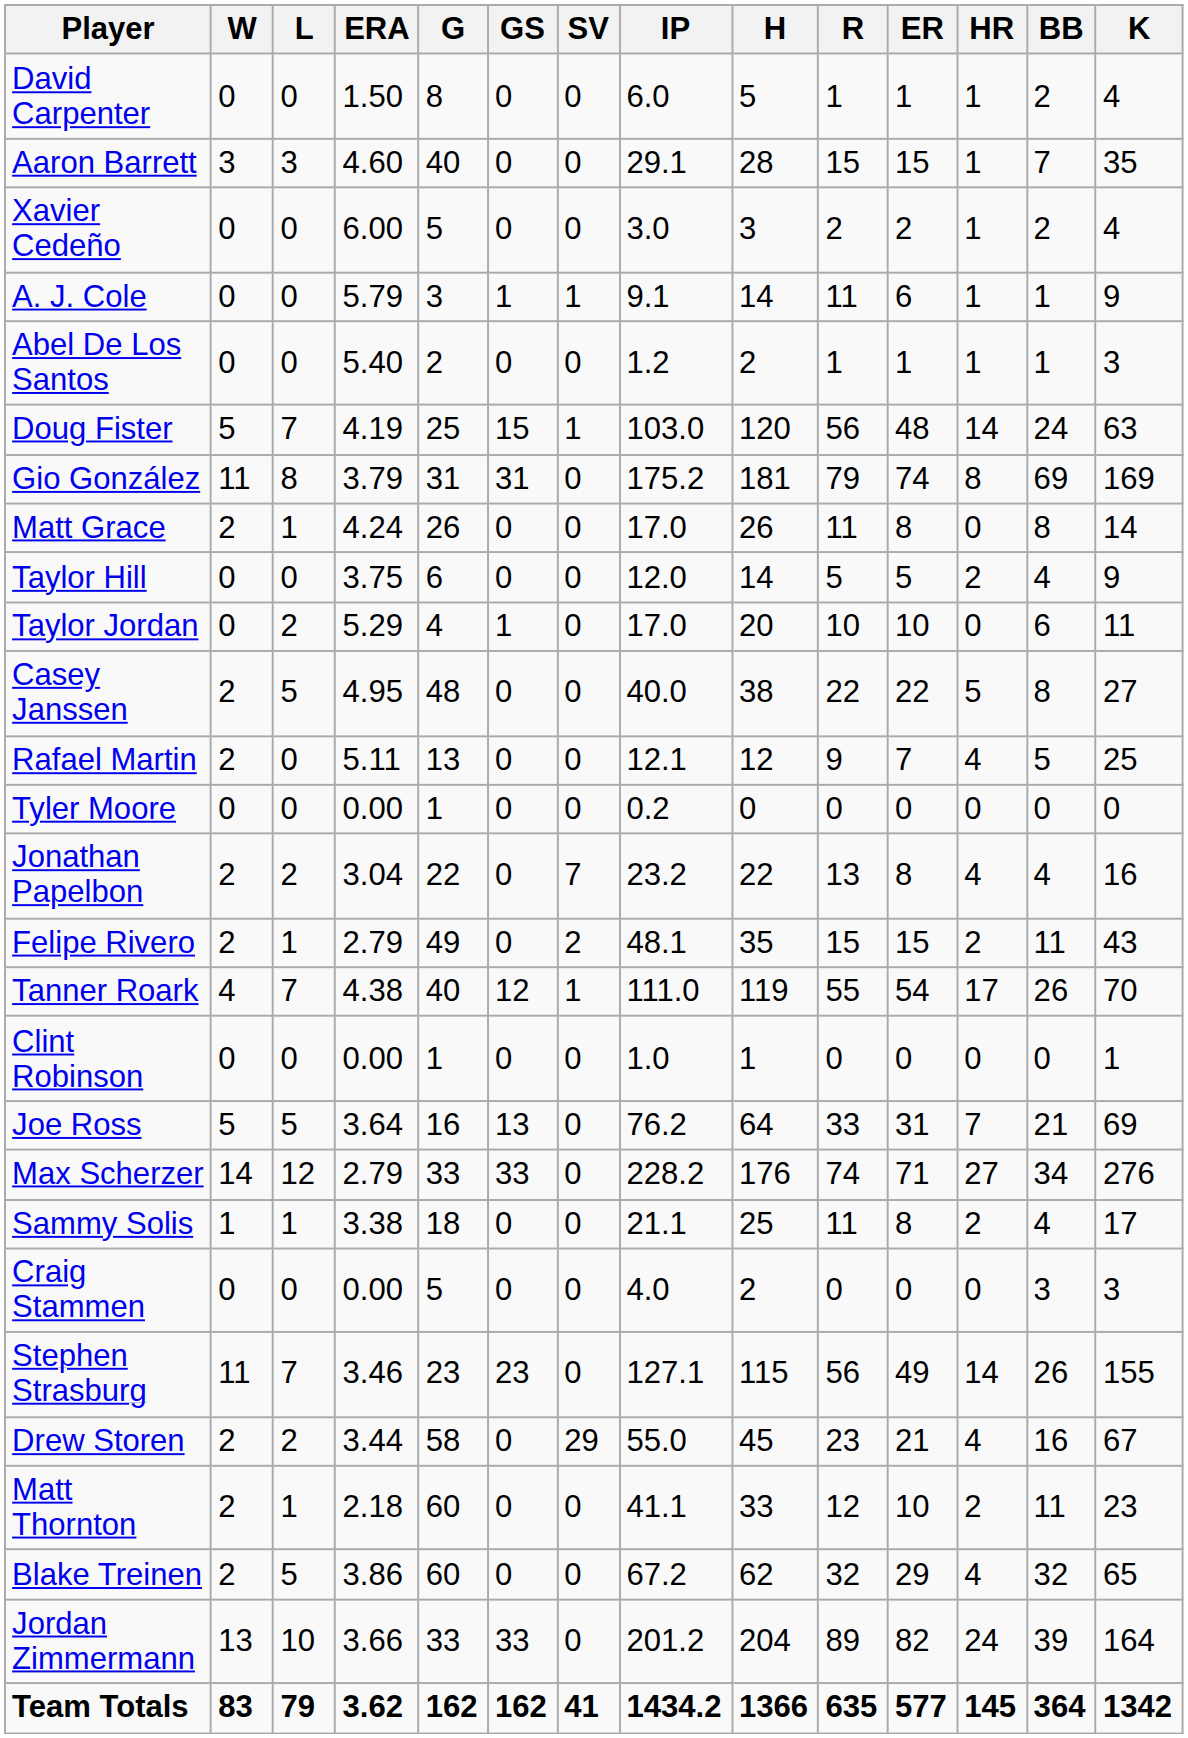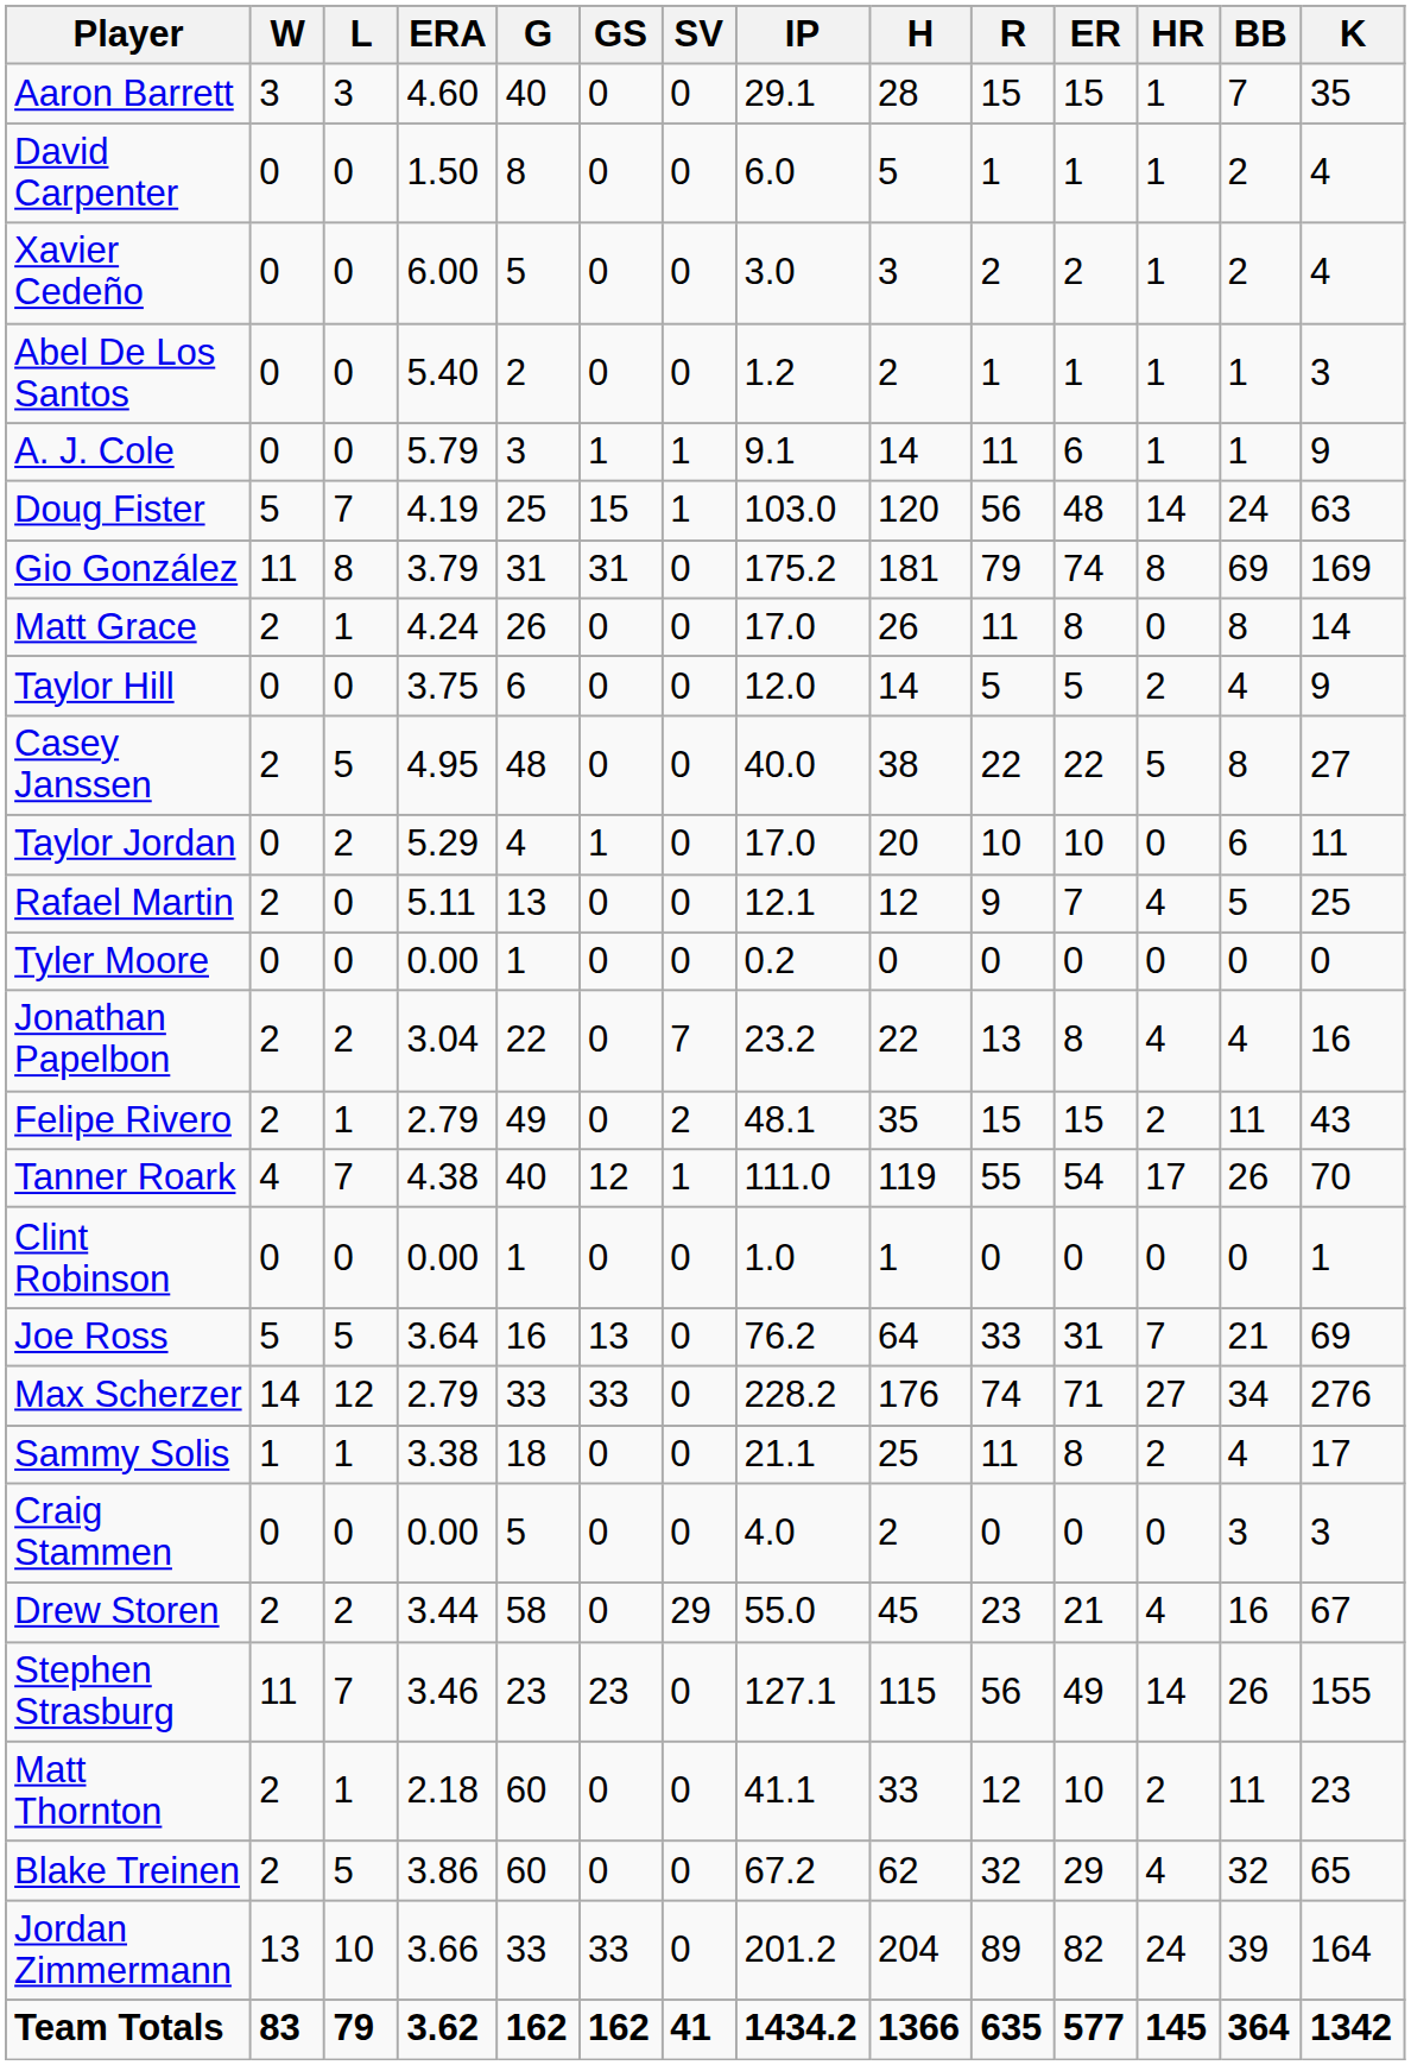rows swapped: Aaron Barrett <-> David Carpenter
rows swapped: A. J. Cole <-> Abel De Los Santos
rows swapped: Casey Janssen <-> Taylor Jordan
rows swapped: Drew Storen <-> Stephen Strasburg
